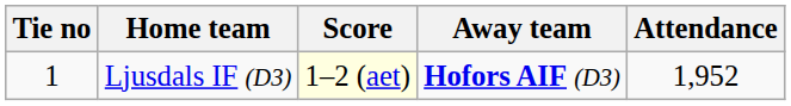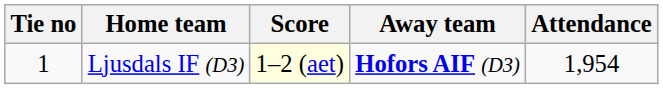Ljusdals IF (D3) | Attendance: 1,952 -> 1,954
